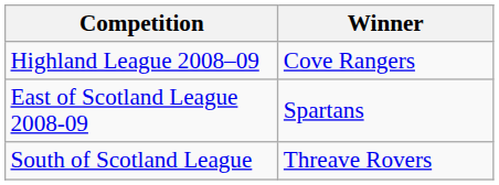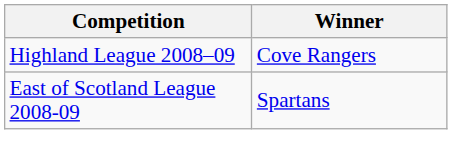- row: South of Scotland League | Threave Rovers
